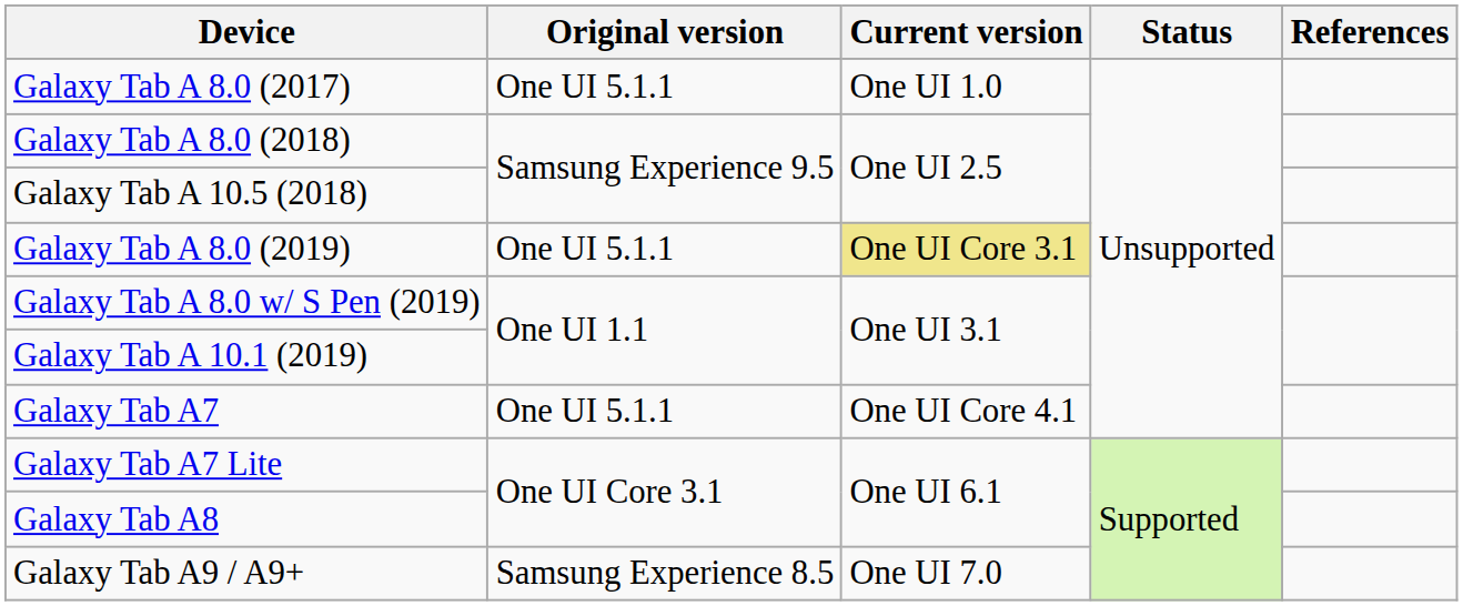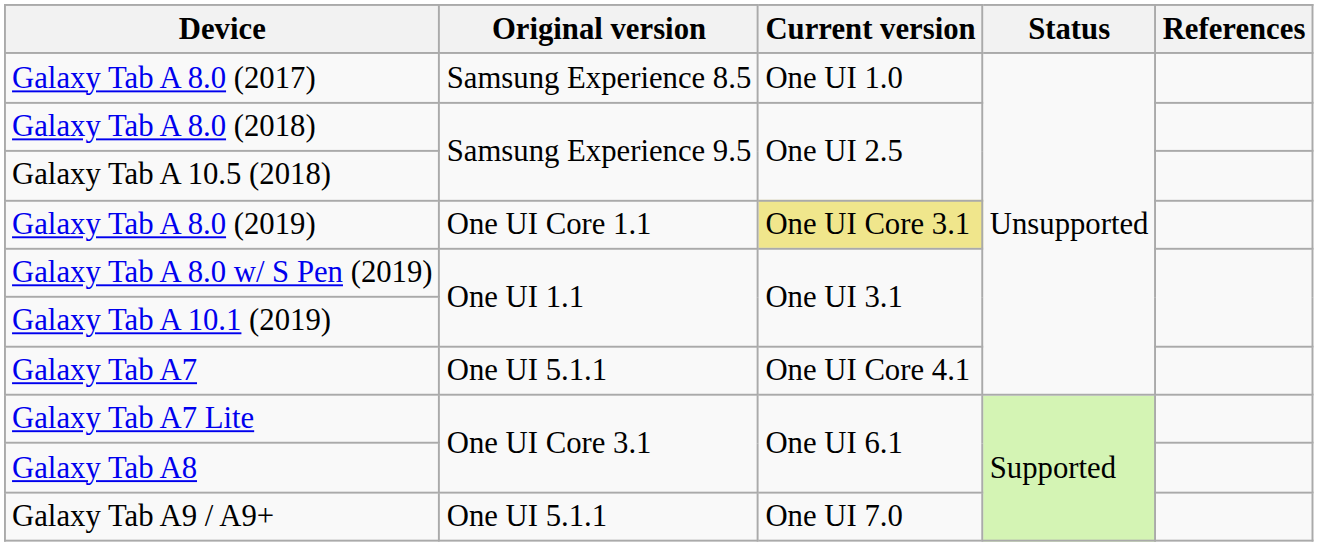Galaxy Tab A 8.0 (2017) | Original version: One UI 5.1.1 -> Samsung Experience 8.5
Galaxy Tab A 8.0 (2019) | Original version: One UI 5.1.1 -> One UI Core 1.1
Galaxy Tab A9 / A9+ | Original version: Samsung Experience 8.5 -> One UI 5.1.1
